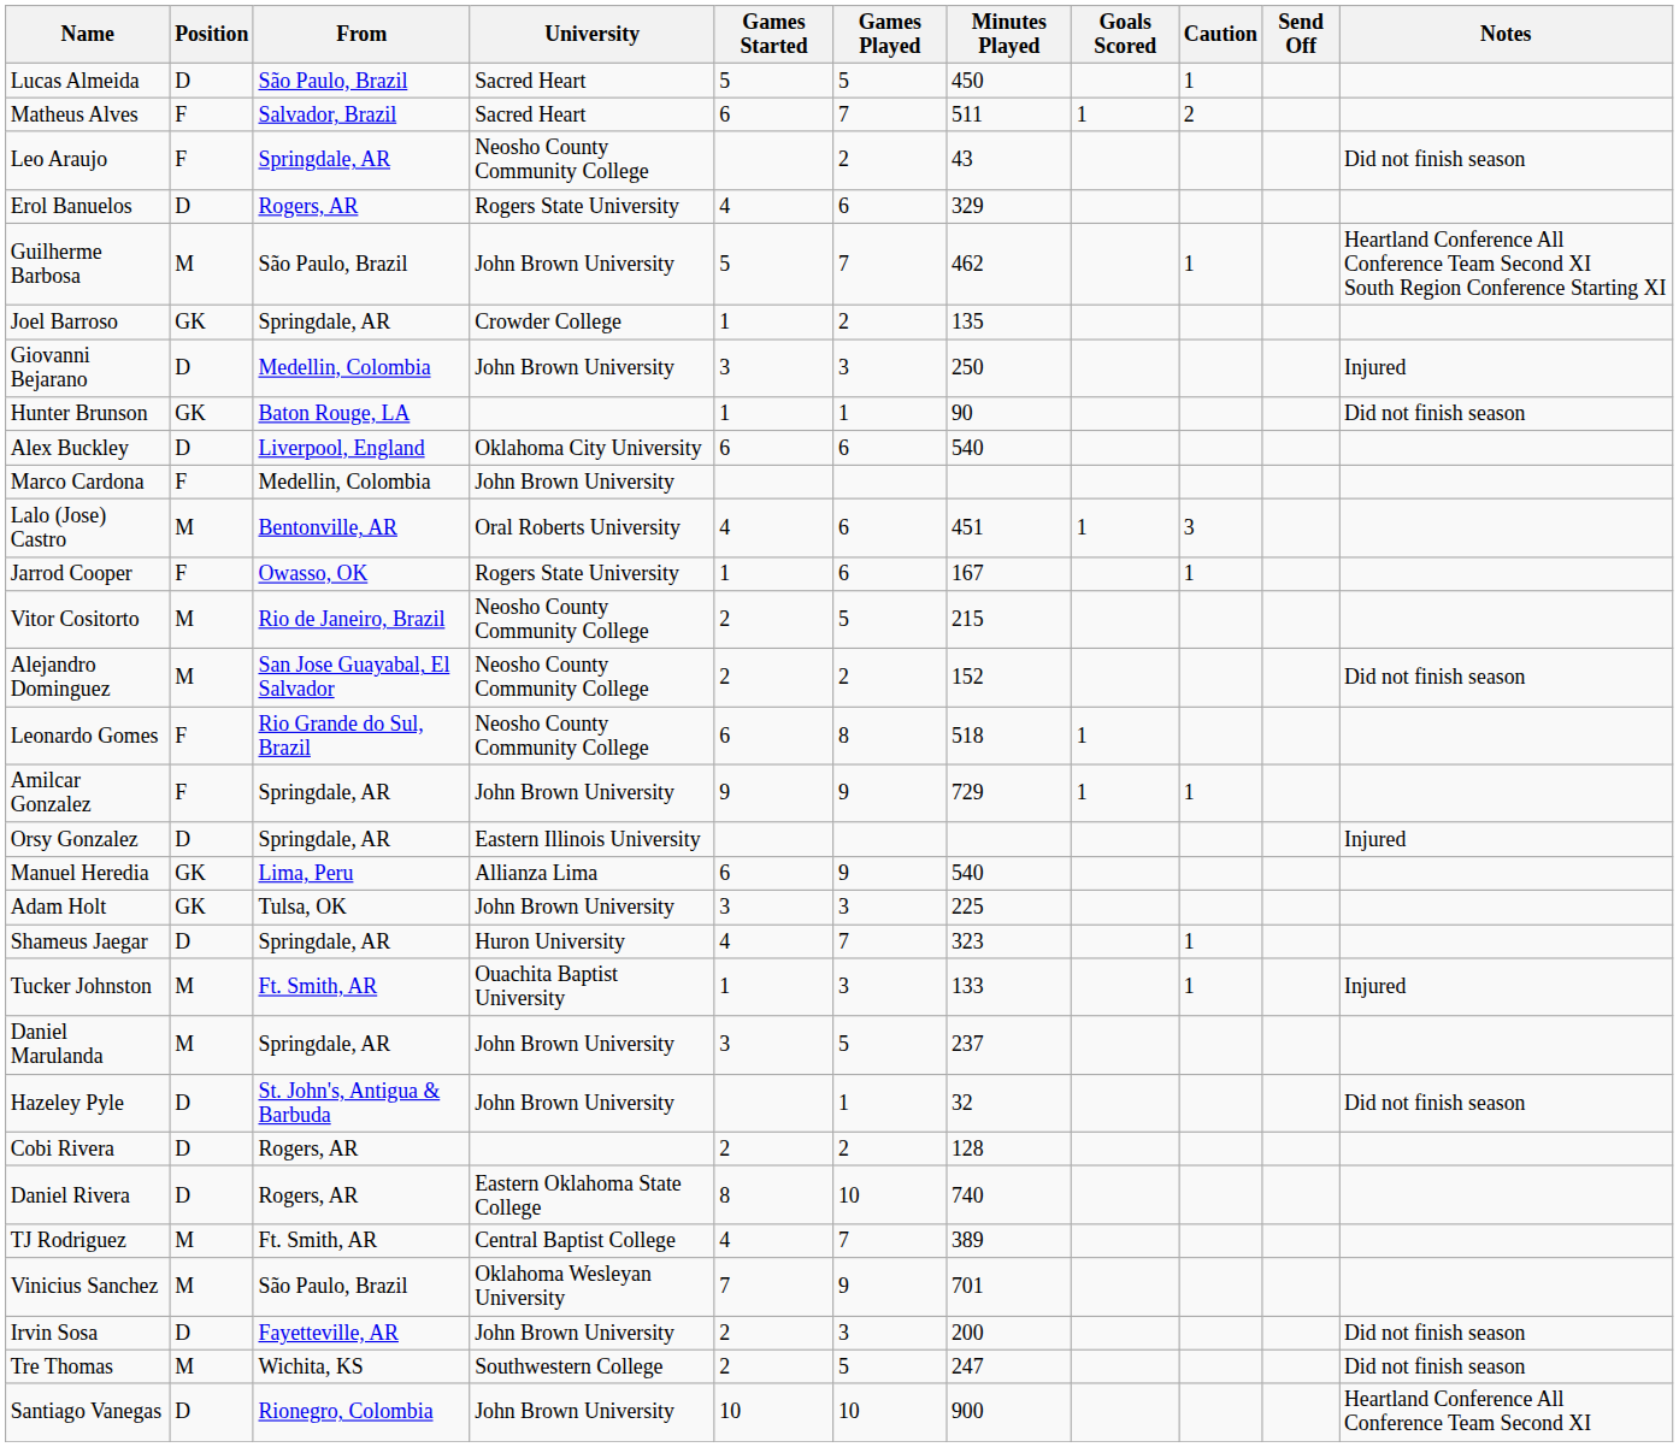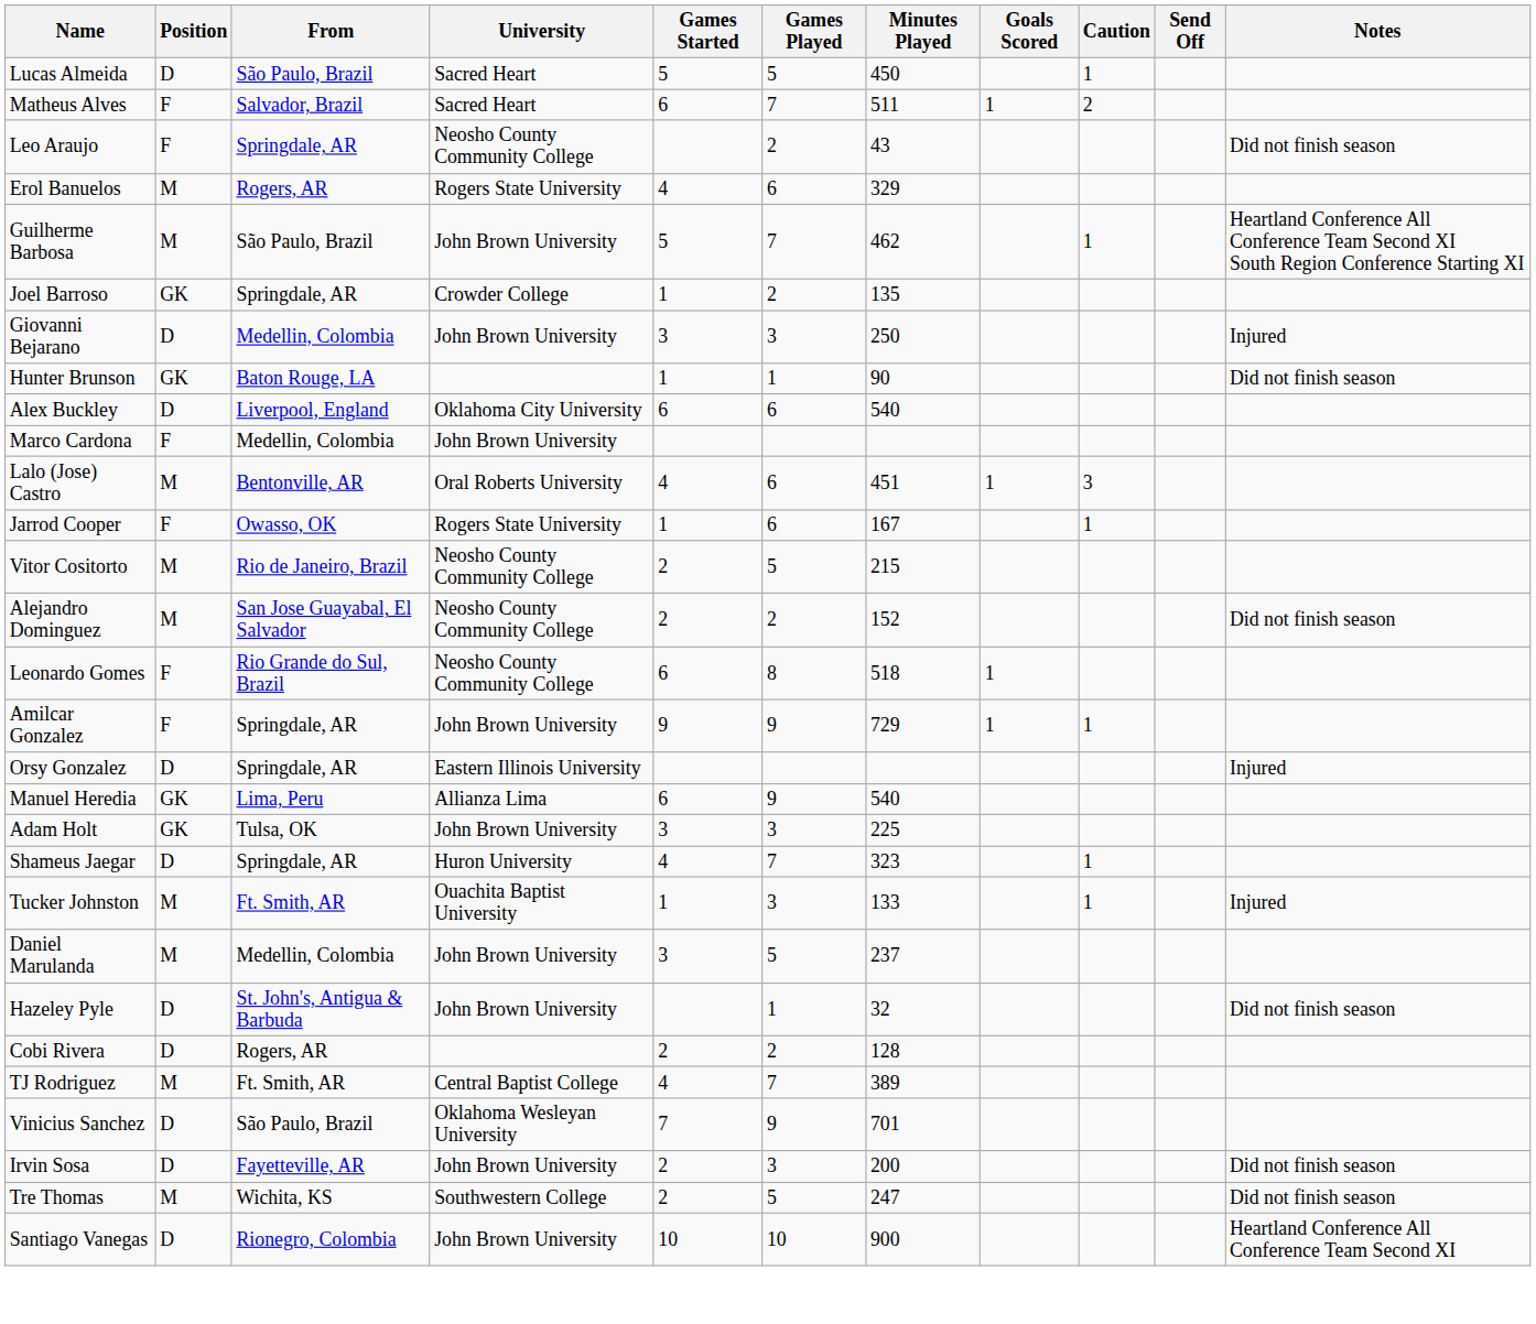Erol Banuelos | Position: D -> M
Daniel Marulanda | From: Springdale, AR -> Medellin, Colombia
- row: Daniel Rivera | D | Rogers, AR | Eastern Oklahoma State College | 8 | 10 | 740
Vinicius Sanchez | Position: M -> D
